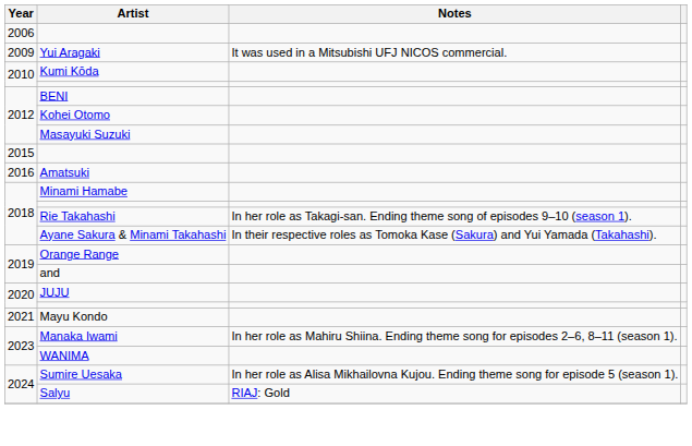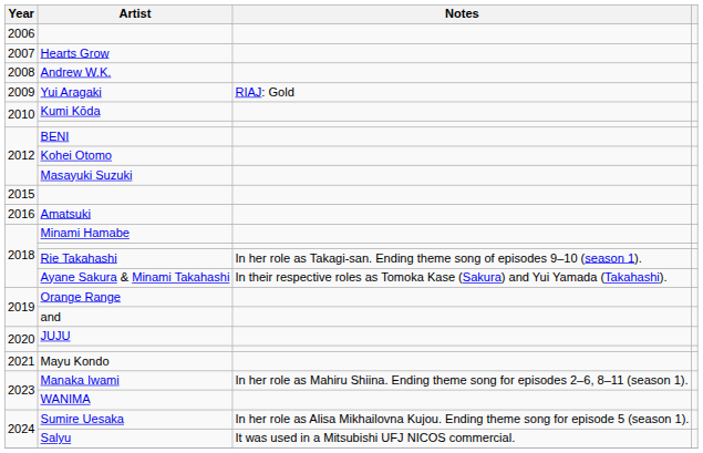+ row: 2007 | Hearts Grow
+ row: 2008 | Andrew W.K.
Yui Aragaki | Notes: It was used in a Mitsubishi UFJ NICOS commercial. -> RIAJ: Gold
Salyu | Notes: RIAJ: Gold -> It was used in a Mitsubishi UFJ NICOS commercial.
